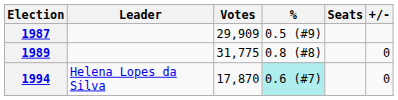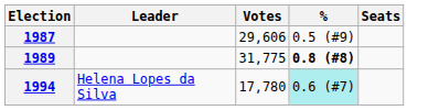- column: +/- | 0 | 0
1987 | Votes: 29,909 -> 29,606
1989 | %: normal -> bold
1994 | Votes: 17,870 -> 17,780
